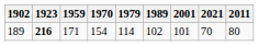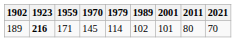columns swapped: 2011 <-> 2021
189 | 1970: 154 -> 145
